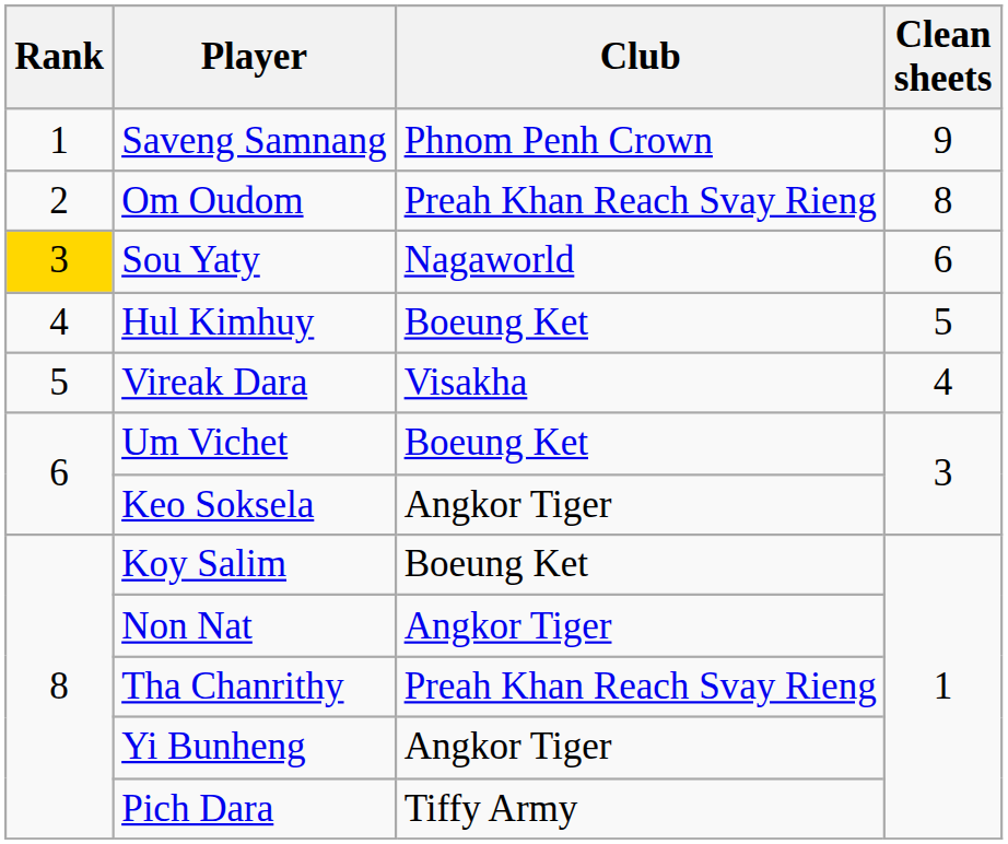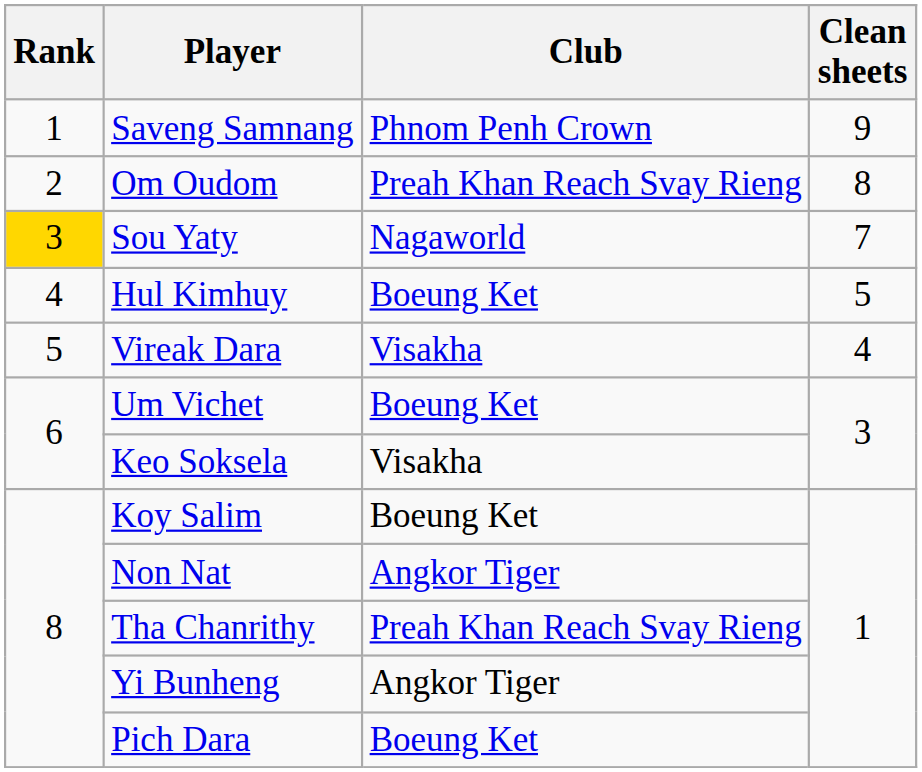Sou Yaty | Clean sheets: 6 -> 7
Keo Soksela | Club: Angkor Tiger -> Visakha
Pich Dara | Club: Tiffy Army -> Boeung Ket
